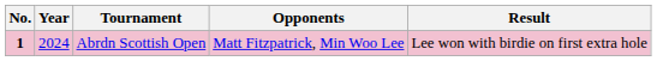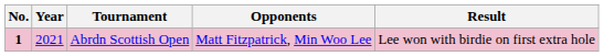Abrdn Scottish Open | Year: 2024 -> 2021
